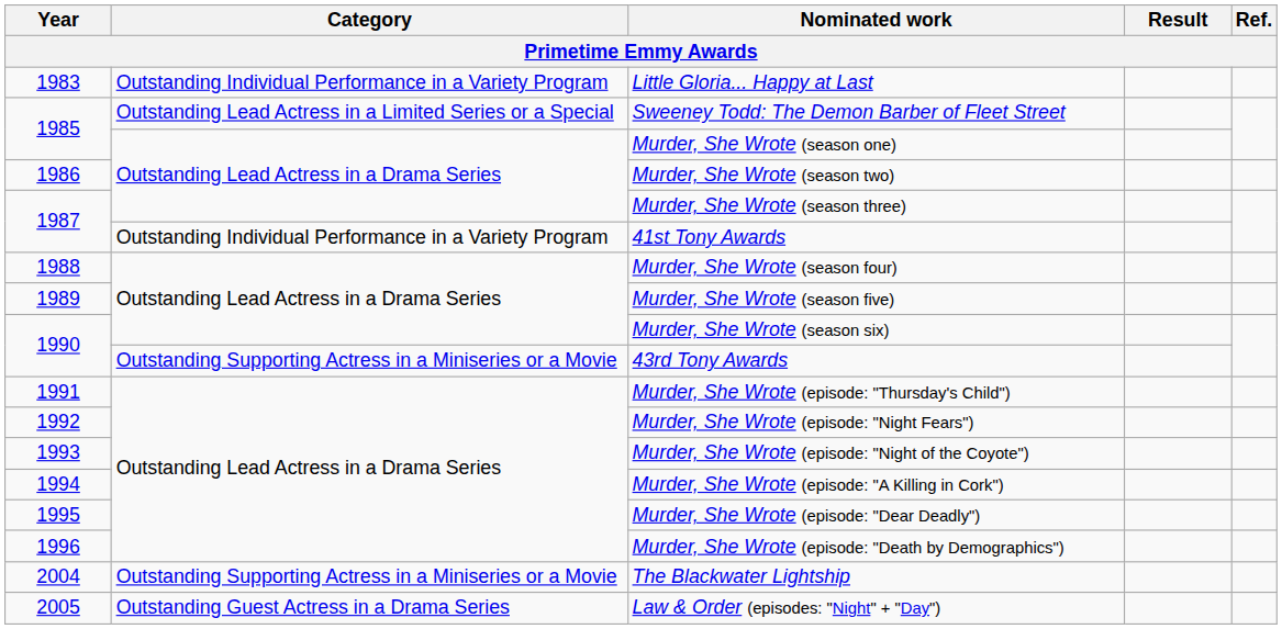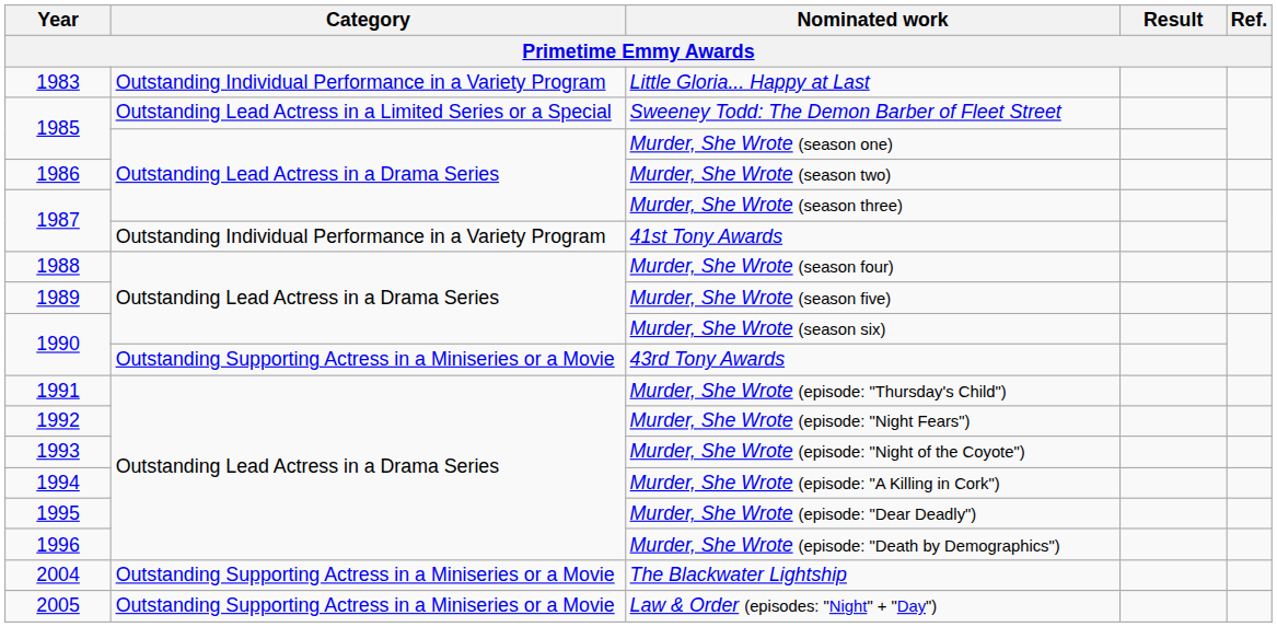Law & Order (episodes: "Night" + "Day") | Category: Outstanding Guest Actress in a Drama Series -> Outstanding Supporting Actress in a Miniseries or a Movie
